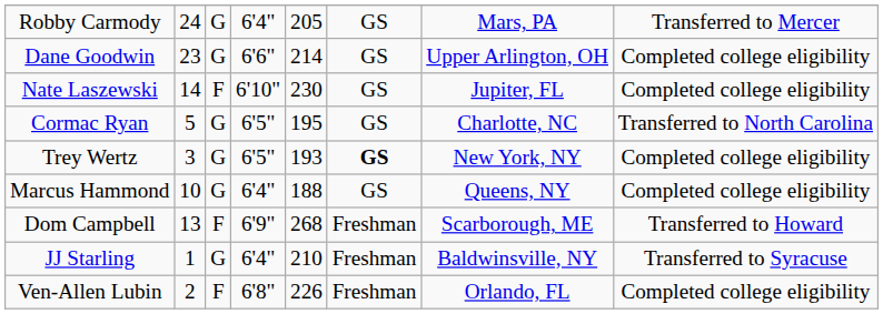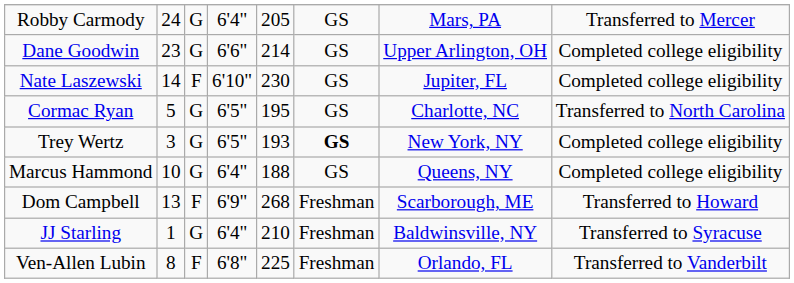Ven-Allen Lubin | column 2: 2 -> 8
Ven-Allen Lubin | column 5: 226 -> 225
Ven-Allen Lubin | column 8: Completed college eligibility -> Transferred to Vanderbilt
